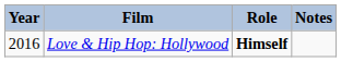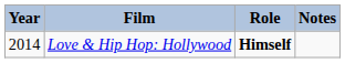Love & Hip Hop: Hollywood | Year: 2016 -> 2014
